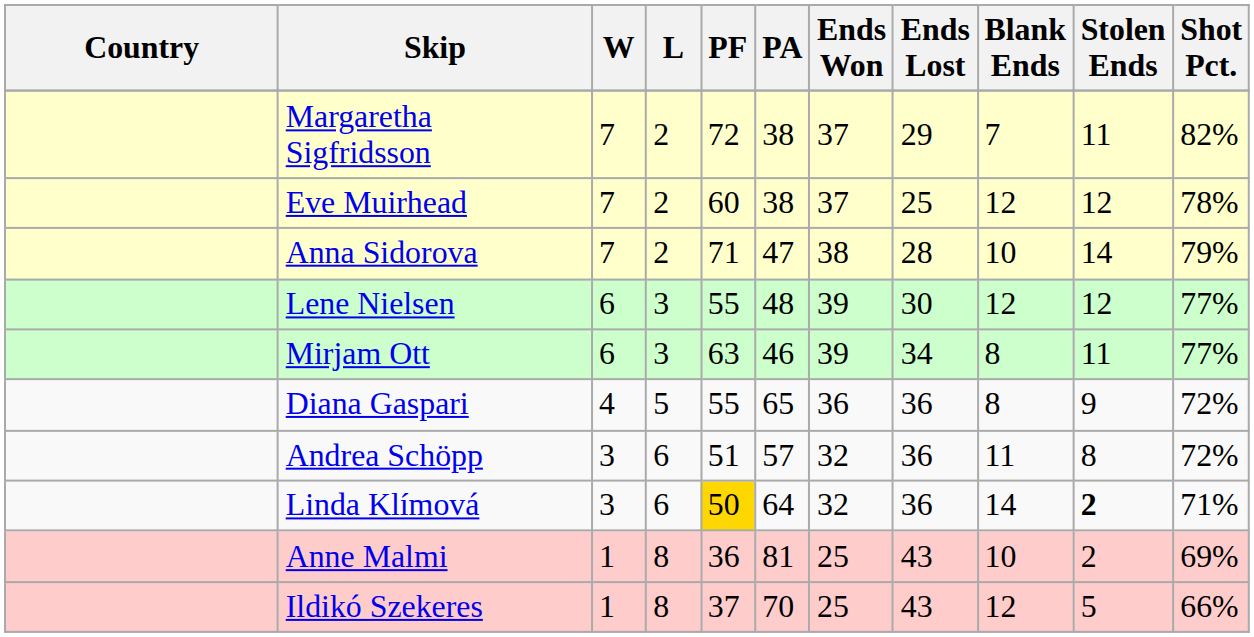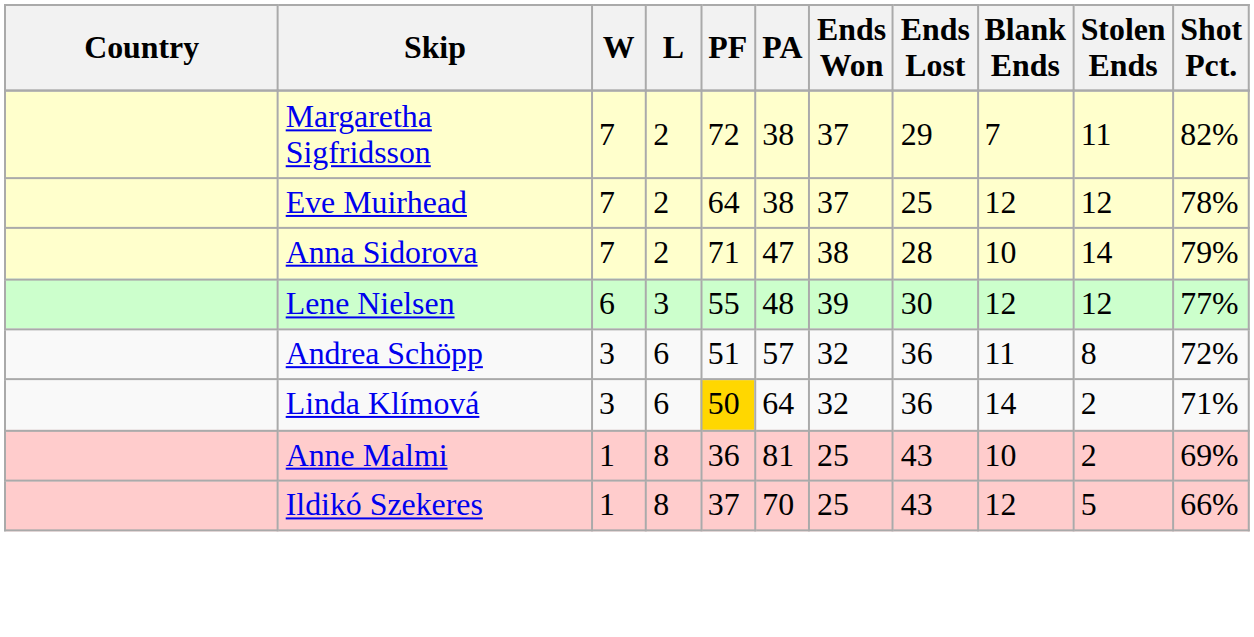Eve Muirhead | PF: 60 -> 64
- row: Mirjam Ott | 6 | 3 | 63 | 46 | 39 | 34 | 8 | 11 | 77%
- row: Diana Gaspari | 4 | 5 | 55 | 65 | 36 | 36 | 8 | 9 | 72%
Linda Klímová | Stolen Ends: bold -> normal
